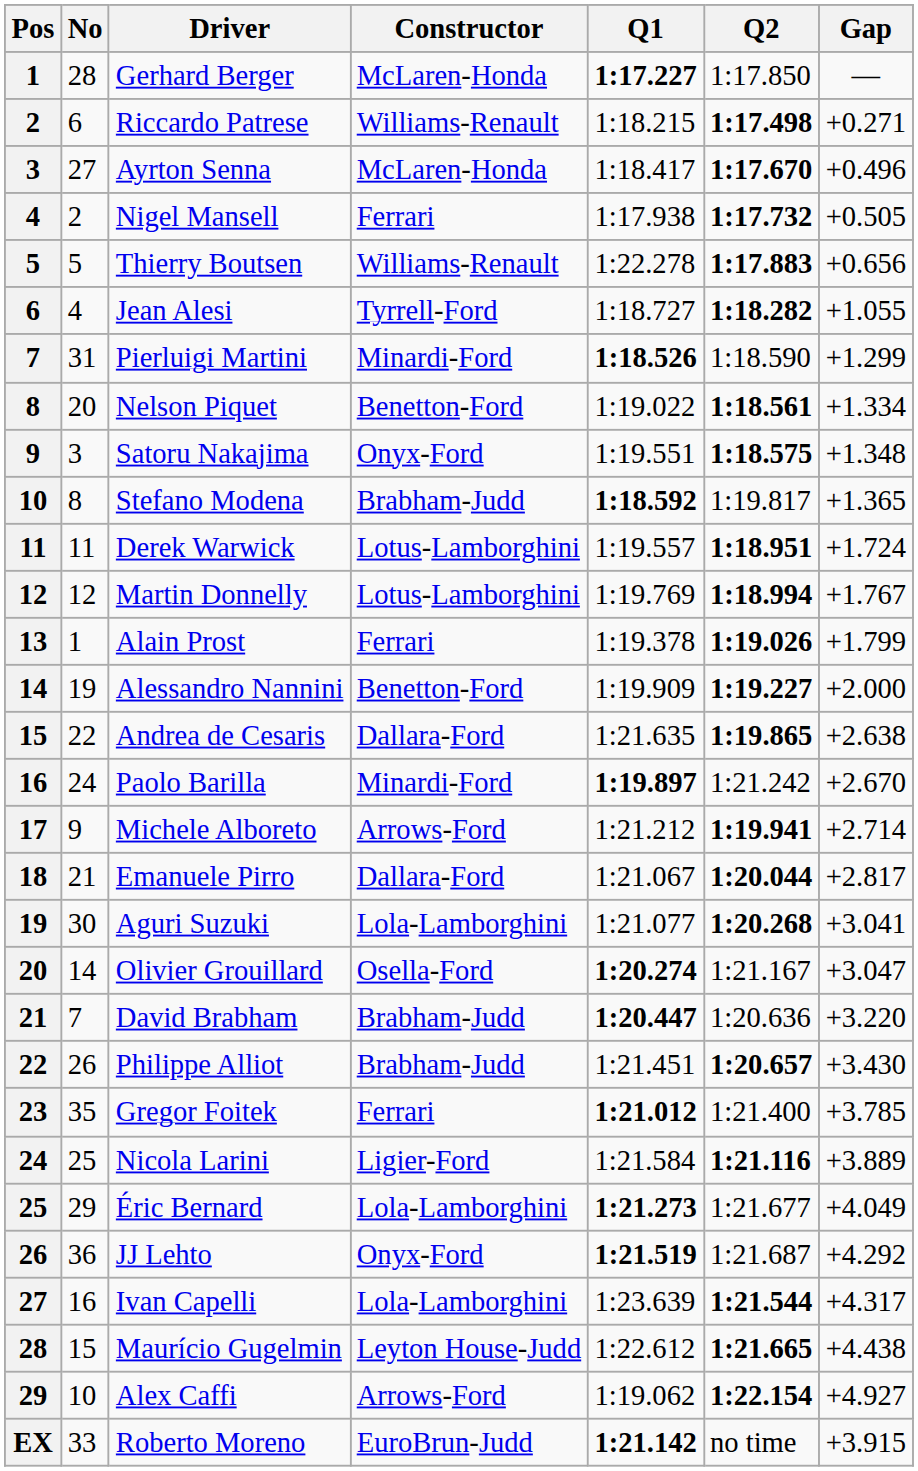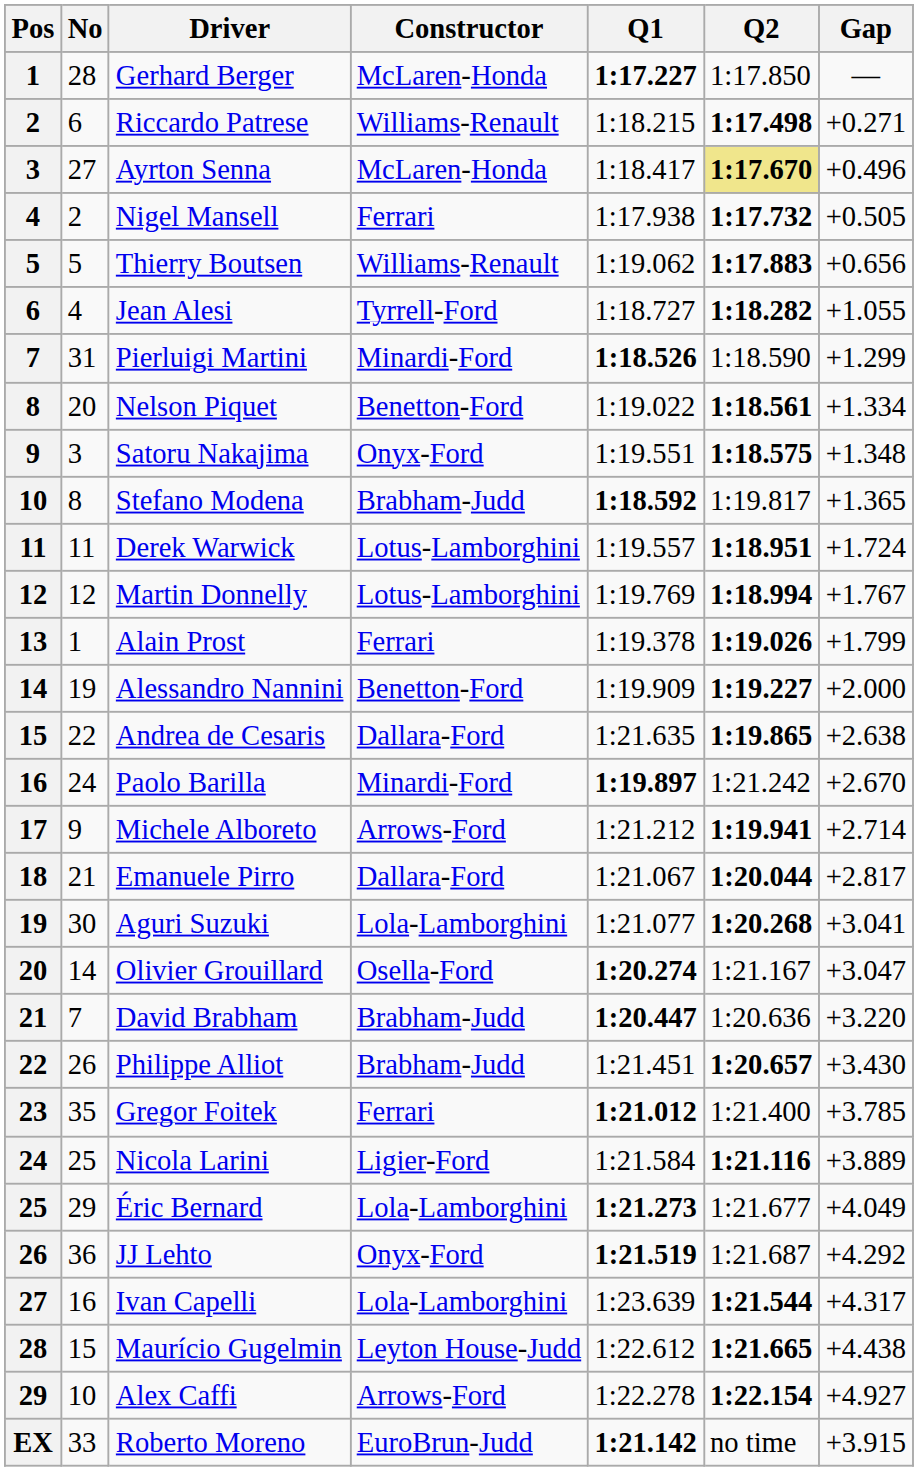Ayrton Senna | Q2: no background -> khaki background
Thierry Boutsen | Q1: 1:22.278 -> 1:19.062
Alex Caffi | Q1: 1:19.062 -> 1:22.278
